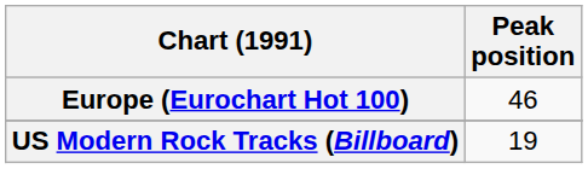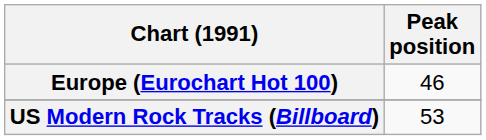US Modern Rock Tracks (Billboard) | Peak position: 19 -> 53
